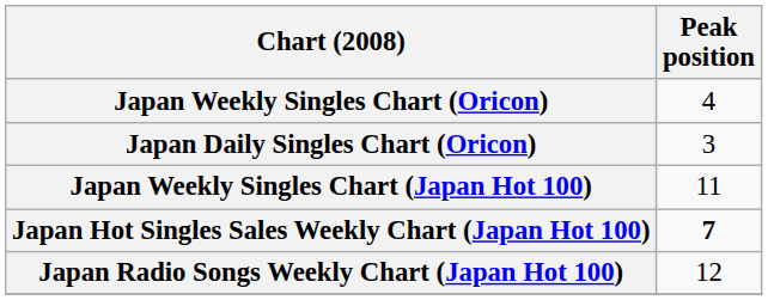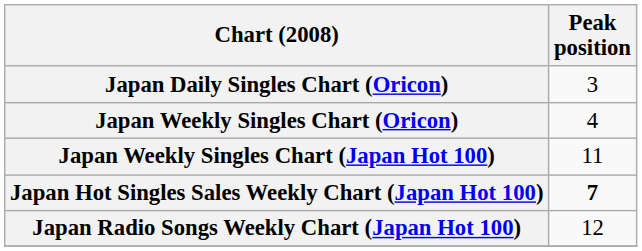rows swapped: Japan Daily Singles Chart (Oricon) <-> Japan Weekly Singles Chart (Oricon)
